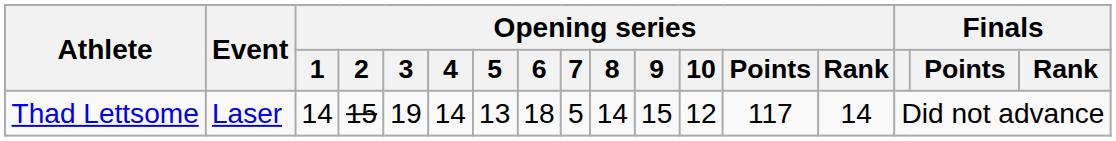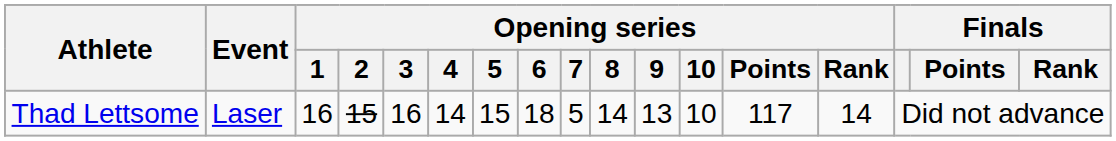Thad Lettsome | Opening series / 1: 14 -> 16
Thad Lettsome | Opening series / 3: 19 -> 16
Thad Lettsome | Opening series / 5: 13 -> 15
Thad Lettsome | Opening series / 9: 15 -> 13
Thad Lettsome | Opening series / 10: 12 -> 10
